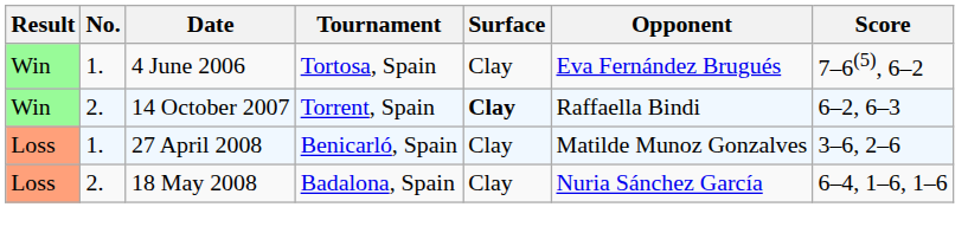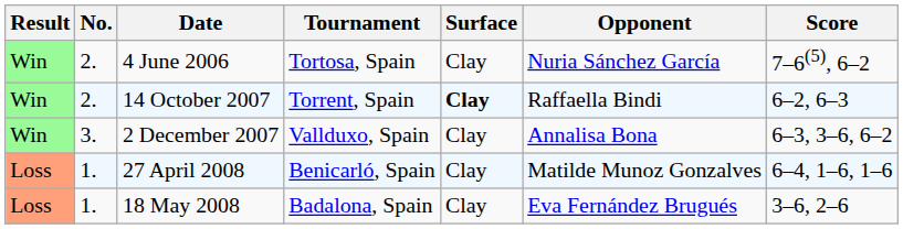4 June 2006 | No.: 1. -> 2.
4 June 2006 | Opponent: Eva Fernández Brugués -> Nuria Sánchez García
+ row: Win | 3. | 2 December 2007 | Vallduxo, Spain | Clay | Annalisa Bona | 6–3, 3–6, 6–2
27 April 2008 | Score: 3–6, 2–6 -> 6–4, 1–6, 1–6
18 May 2008 | No.: 2. -> 1.
18 May 2008 | Opponent: Nuria Sánchez García -> Eva Fernández Brugués
18 May 2008 | Score: 6–4, 1–6, 1–6 -> 3–6, 2–6
